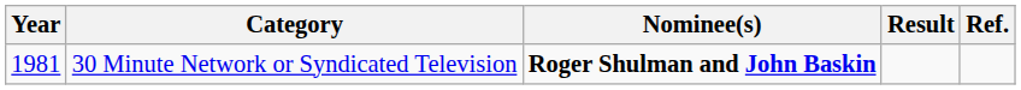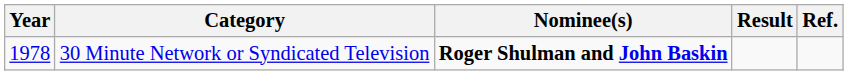30 Minute Network or Syndicated Television | Year: 1981 -> 1978
